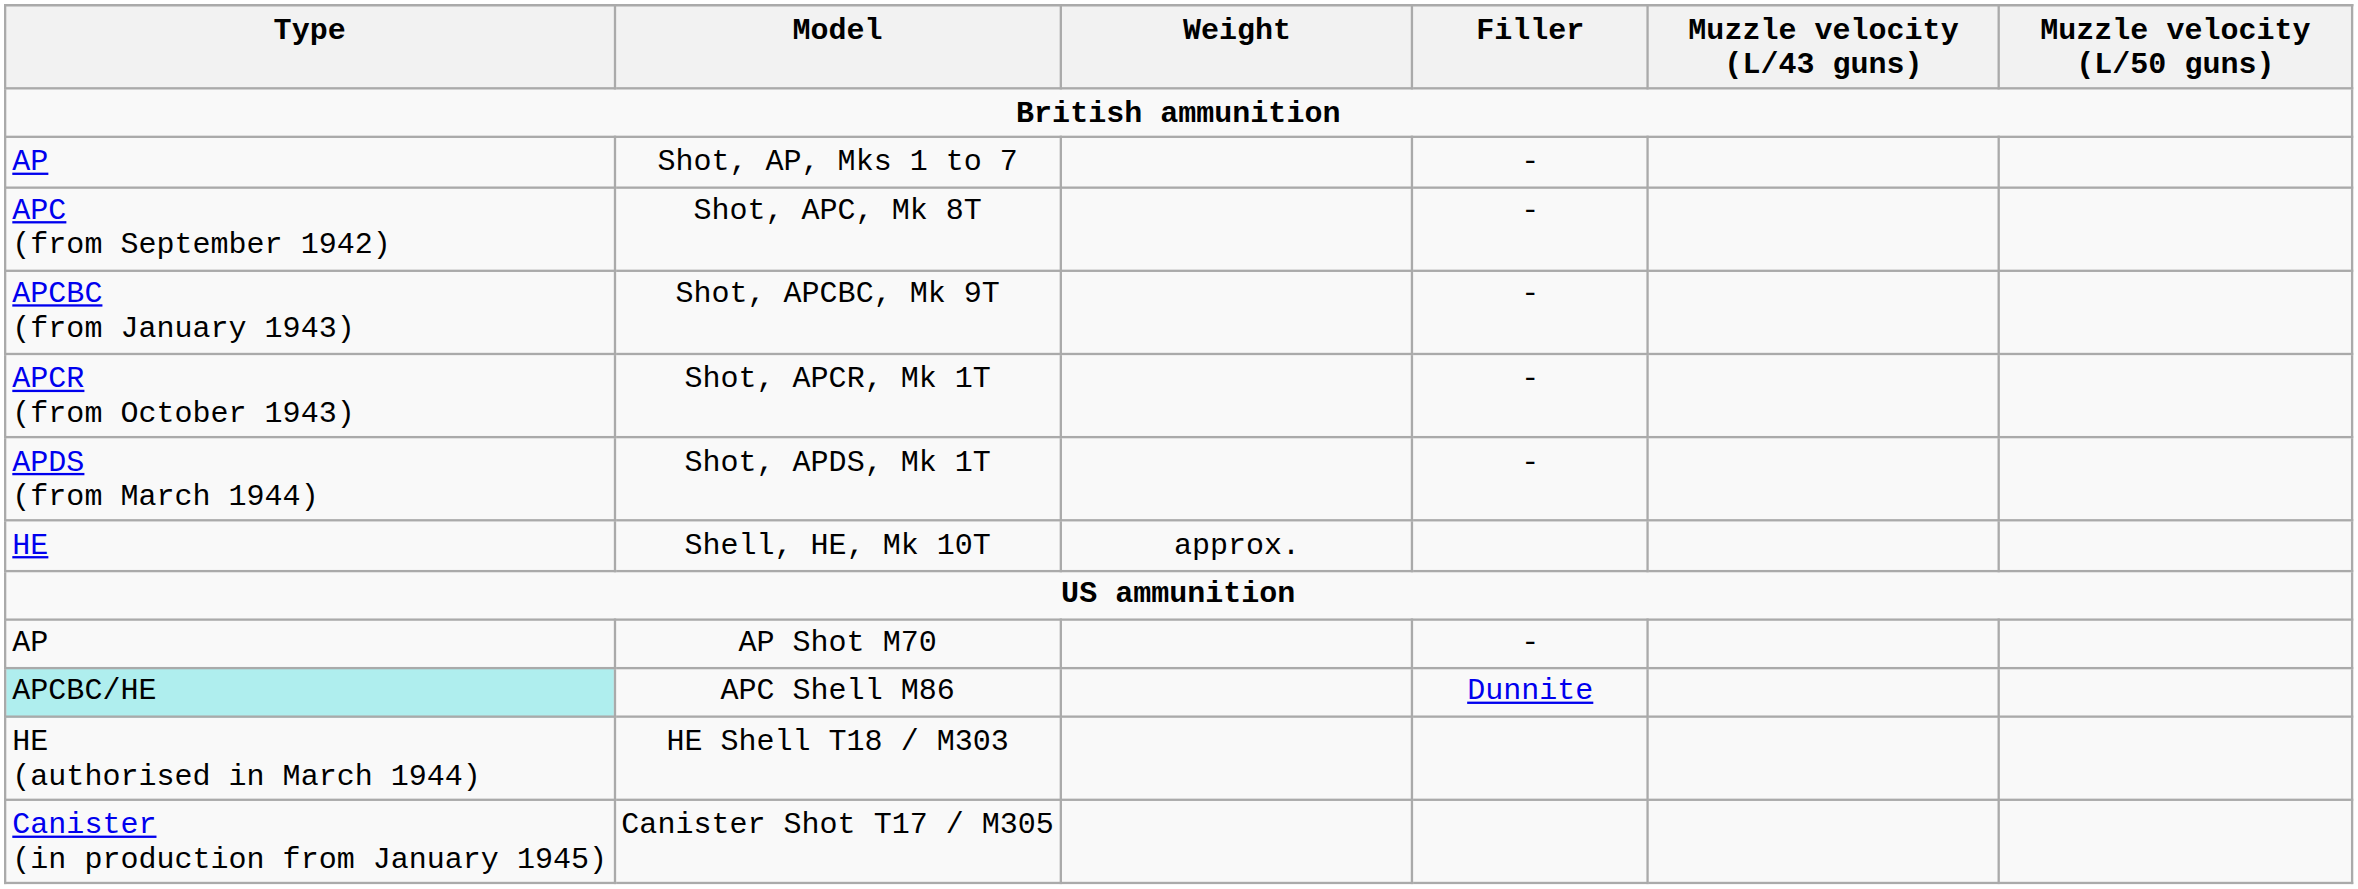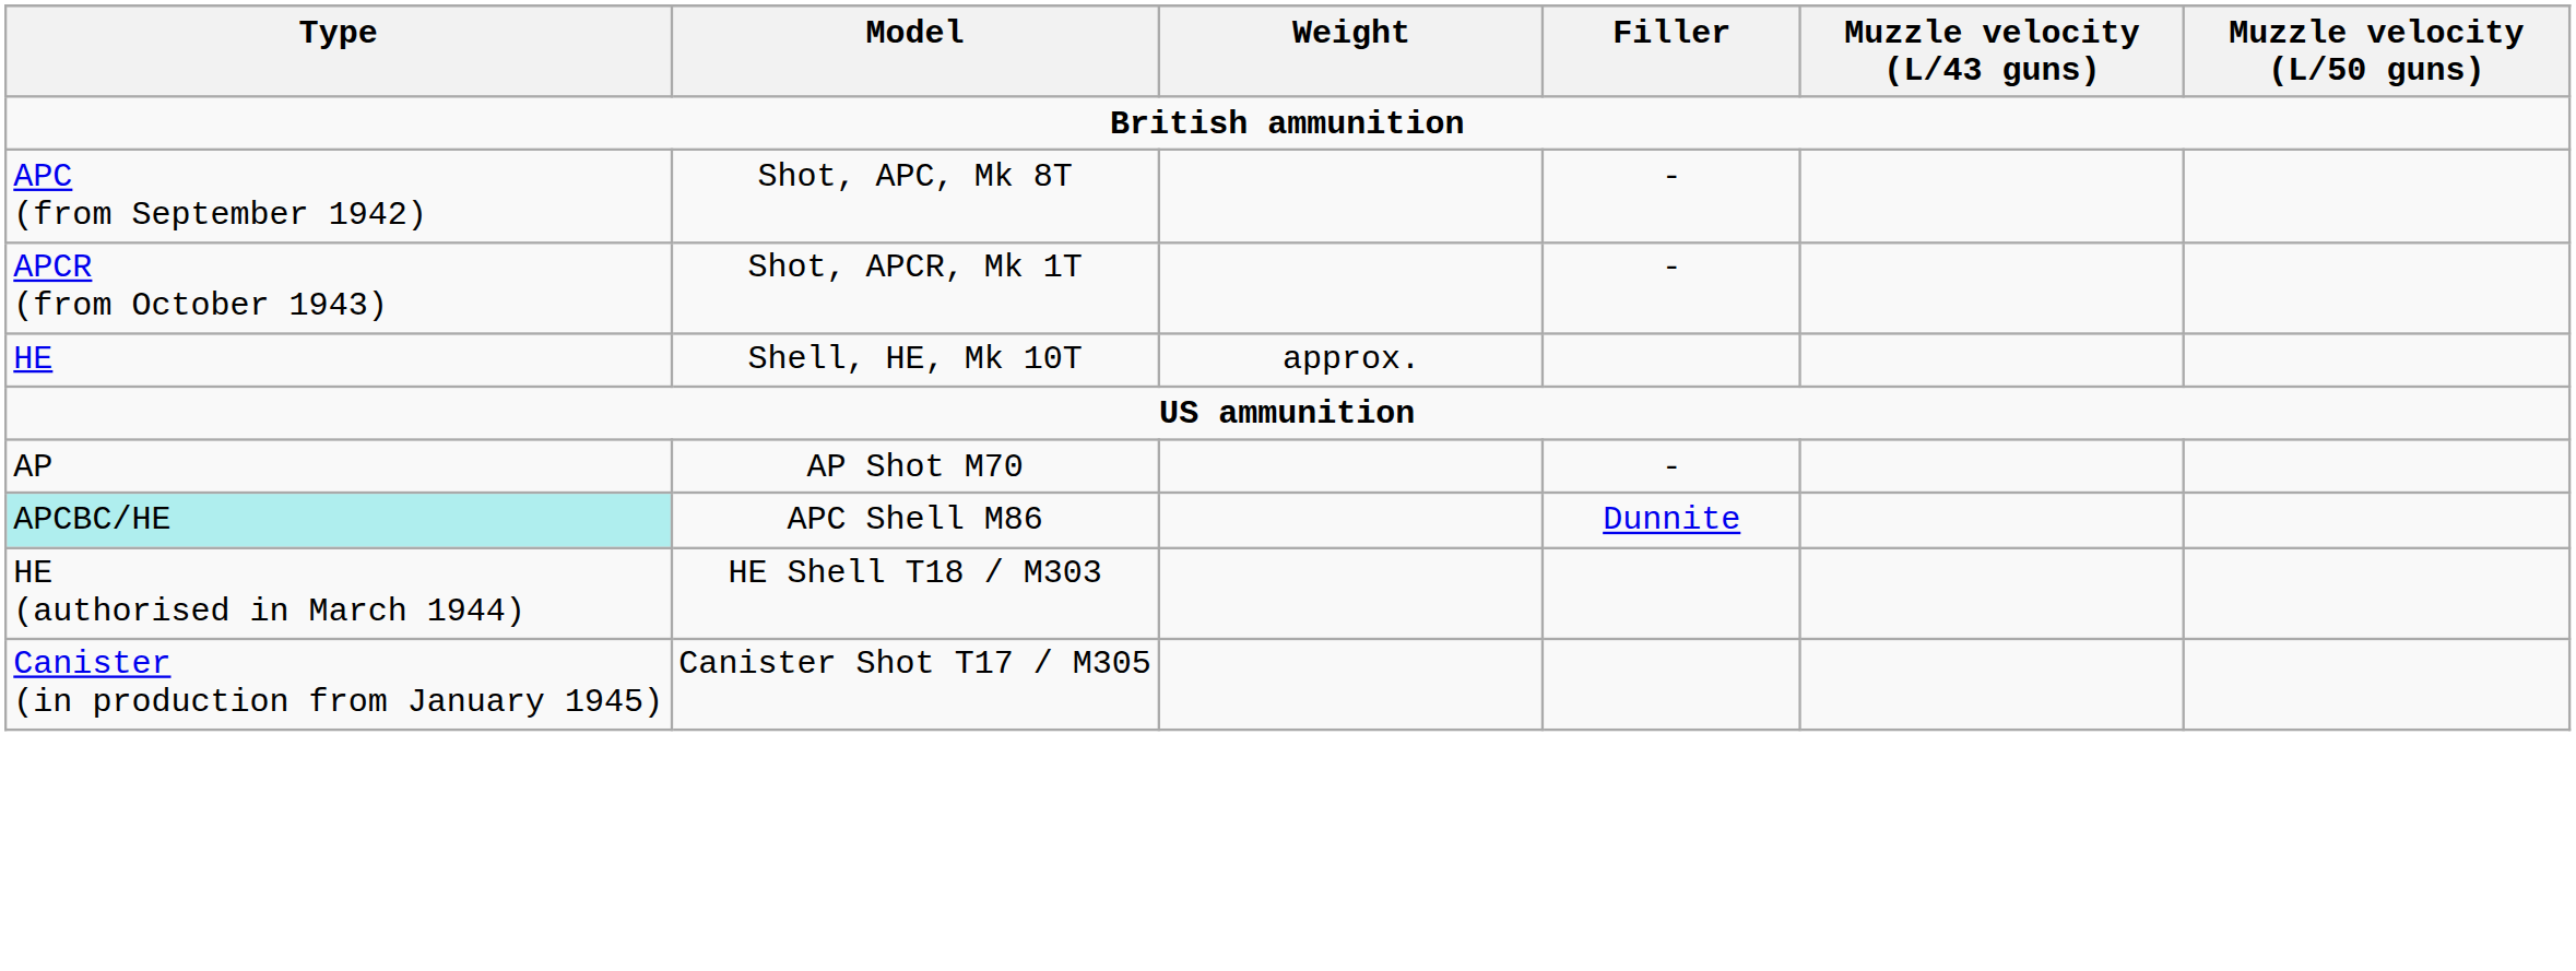- row: AP | Shot, AP, Mks 1 to 7 | -
- row: APCBC (from January 1943) | Shot, APCBC, Mk 9T | -
- row: APDS (from March 1944) | Shot, APDS, Mk 1T | -
